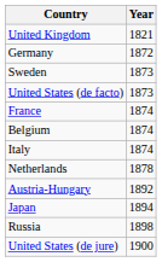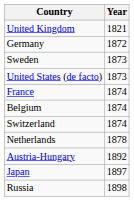- row: Italy | 1874
+ row: Switzerland | 1874
Japan | Year: 1894 -> 1897
- row: United States (de jure) | 1900
